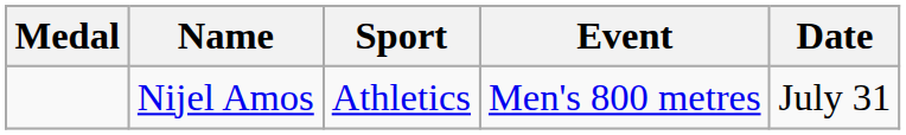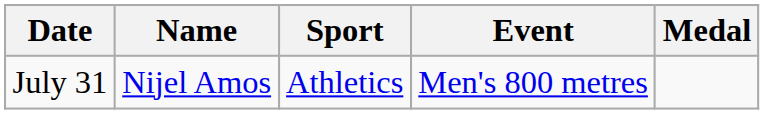columns swapped: Medal <-> Date
